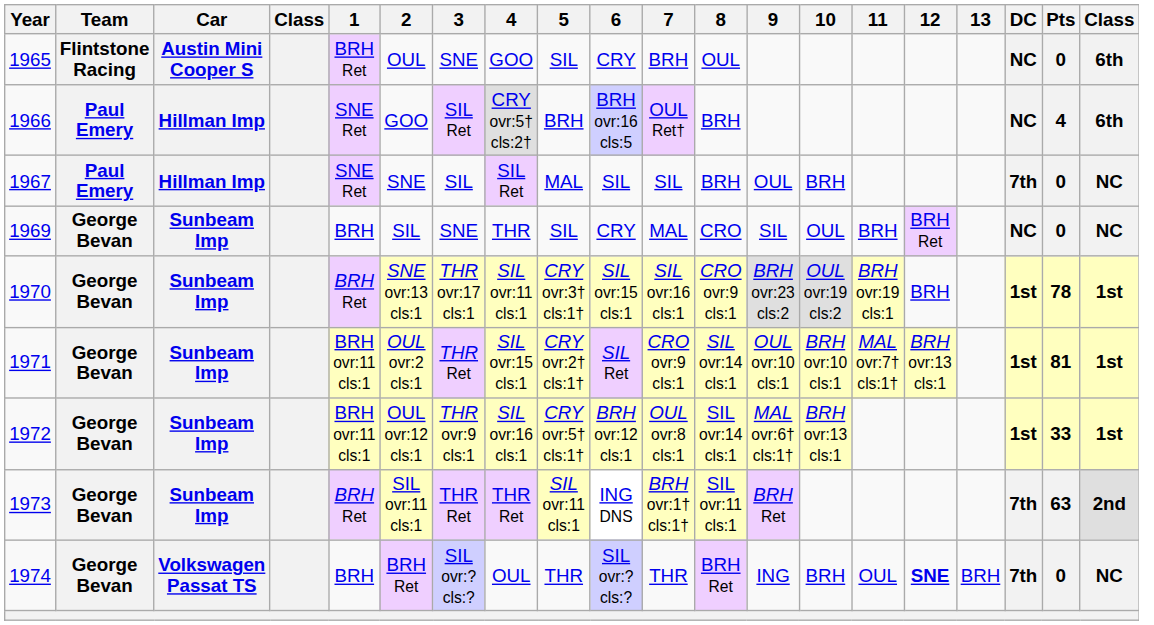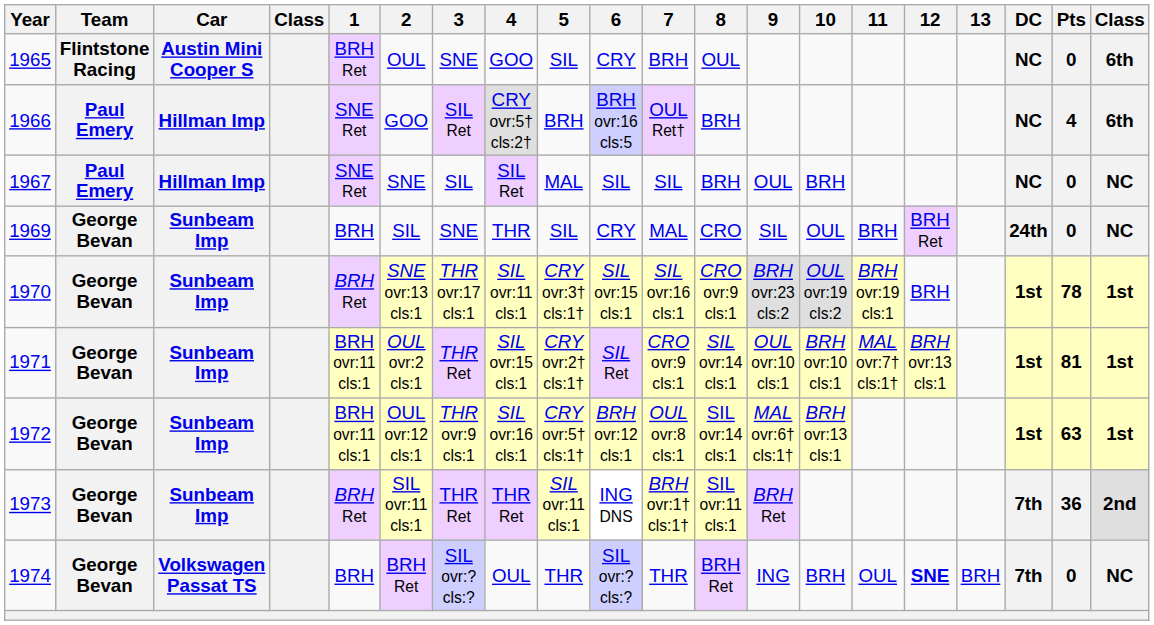1967 | DC: 7th -> NC
1969 | DC: NC -> 24th
1972 | Pts: 33 -> 63
1973 | Pts: 63 -> 36
